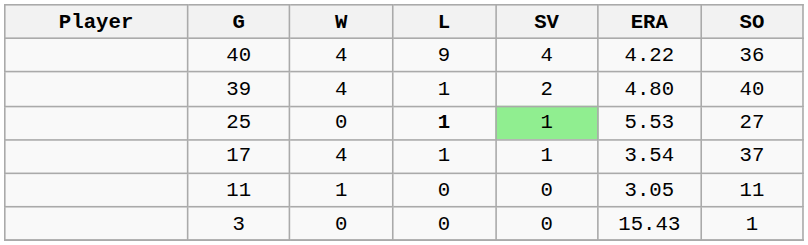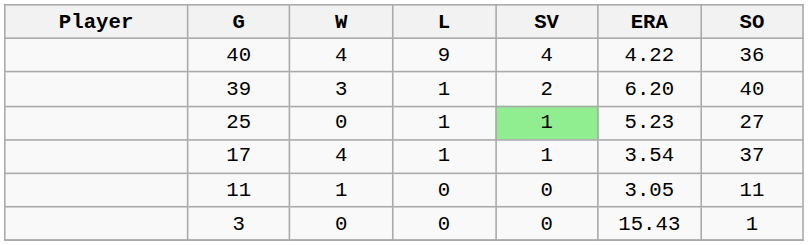39 | W: 4 -> 3
39 | ERA: 4.80 -> 6.20
25 | L: bold -> normal
25 | ERA: 5.53 -> 5.23
